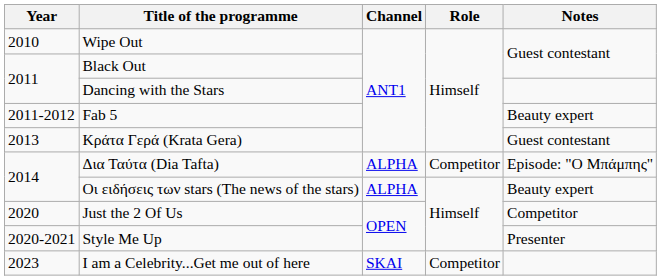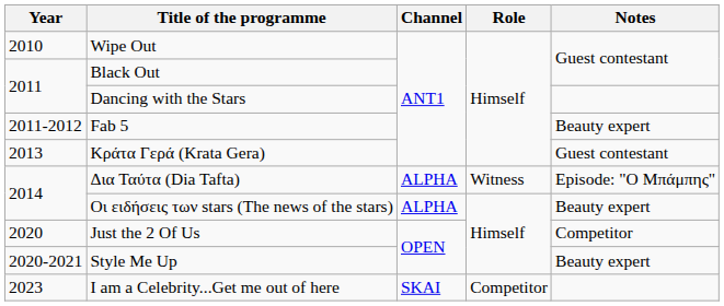Δια Ταύτα (Dia Tafta) | Role: Competitor -> Witness
Style Me Up | Notes: Presenter -> Beauty expert
